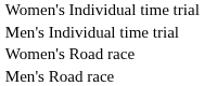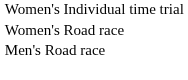- row: Men's Individual time trial
